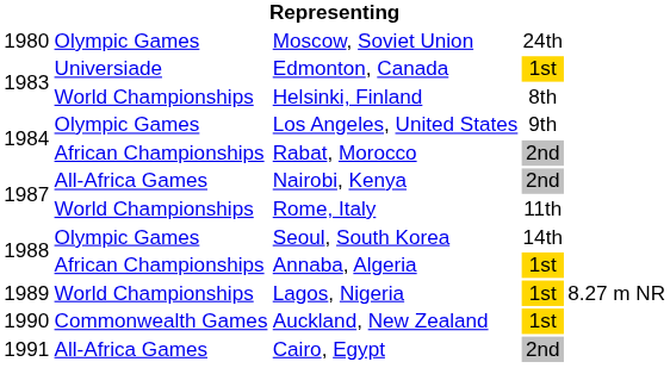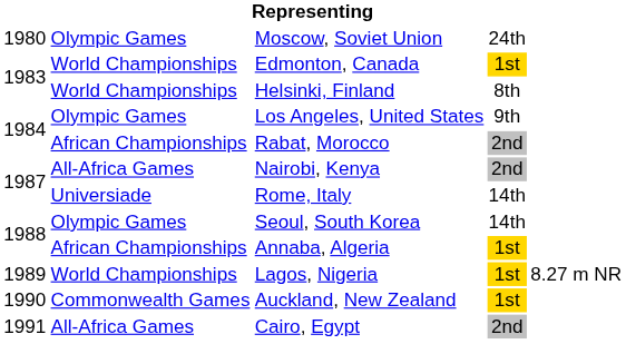Edmonton, Canada | column 2: Universiade -> World Championships
Rome, Italy | column 2: World Championships -> Universiade
Rome, Italy | column 4: 11th -> 14th
